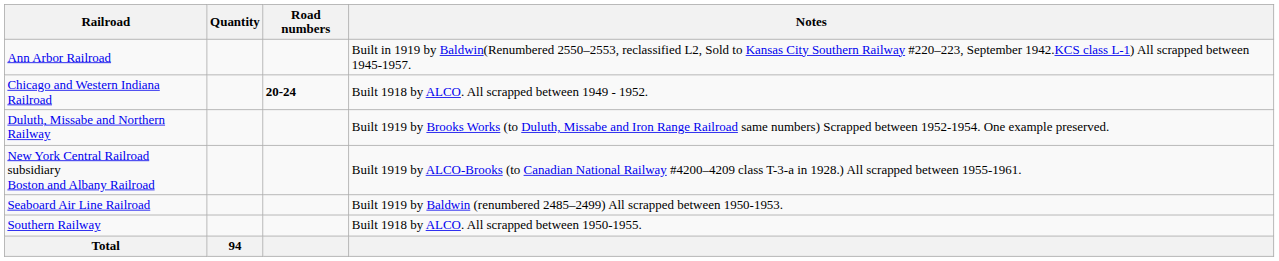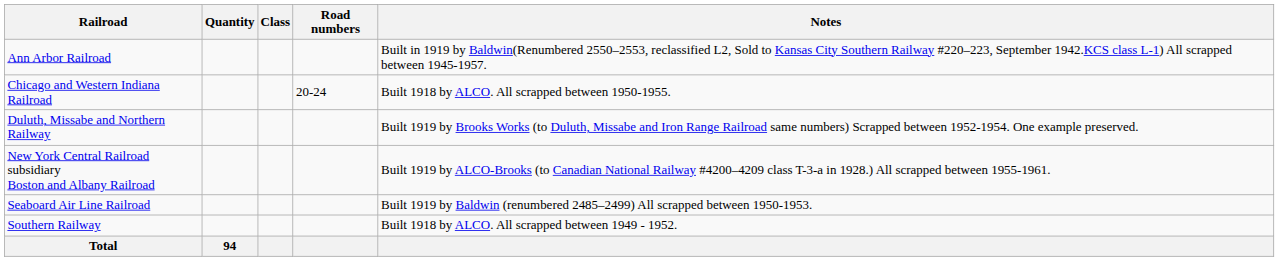+ column: Class
Chicago and Western Indiana Railroad | Road numbers: bold -> normal
Chicago and Western Indiana Railroad | Notes: Built 1918 by ALCO. All scrapped between 1949 - 1952. -> Built 1918 by ALCO. All scrapped between 1950-1955.
Southern Railway | Notes: Built 1918 by ALCO. All scrapped between 1950-1955. -> Built 1918 by ALCO. All scrapped between 1949 - 1952.
